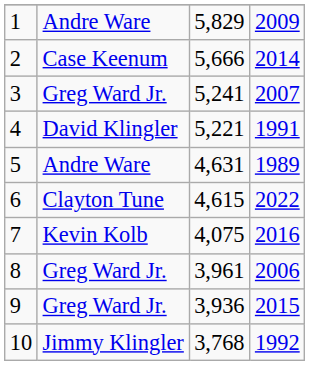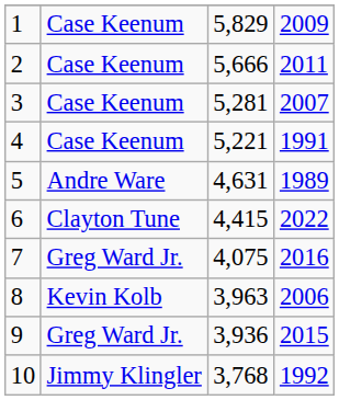1 | column 2: Andre Ware -> Case Keenum
2 | column 4: 2014 -> 2011
3 | column 2: Greg Ward Jr. -> Case Keenum
3 | column 3: 5,241 -> 5,281
4 | column 2: David Klingler -> Case Keenum
6 | column 3: 4,615 -> 4,415
7 | column 2: Kevin Kolb -> Greg Ward Jr.
8 | column 2: Greg Ward Jr. -> Kevin Kolb
8 | column 3: 3,961 -> 3,963
